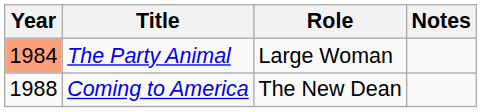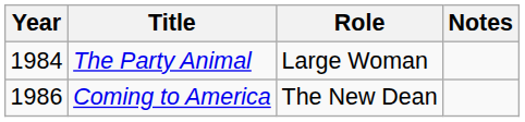The Party Animal | Year: lightsalmon background -> no background
Coming to America | Year: 1988 -> 1986
